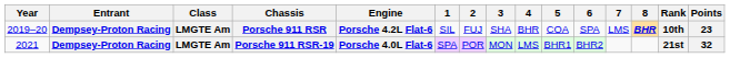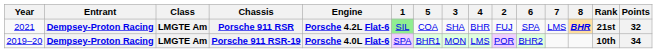columns swapped: 2 <-> 5
Porsche 911 RSR | Year: 2019–20 -> 2021
Porsche 911 RSR | 1: no background -> lightgreen background
Porsche 911 RSR | Rank: 10th -> 21st
Porsche 911 RSR | Points: 23 -> 32
Porsche 911 RSR-19 | Year: 2021 -> 2019–20
Porsche 911 RSR-19 | Rank: 21st -> 10th
Porsche 911 RSR-19 | Points: 32 -> 34
